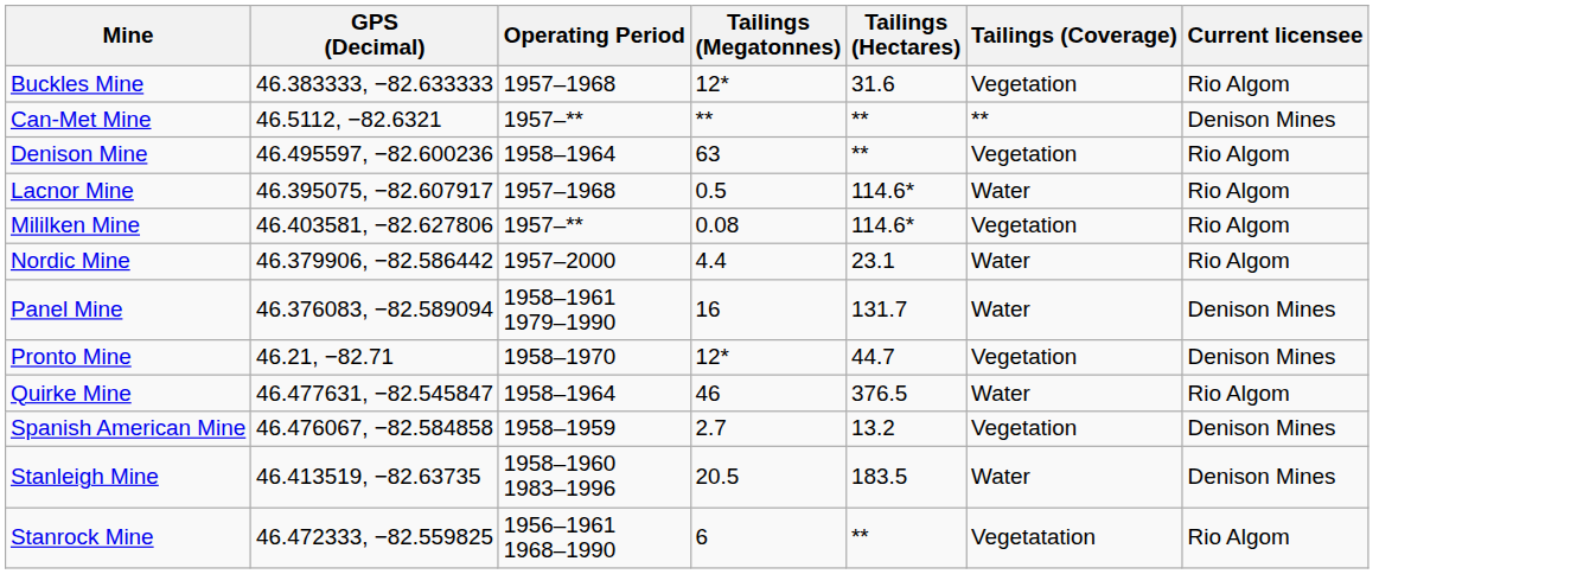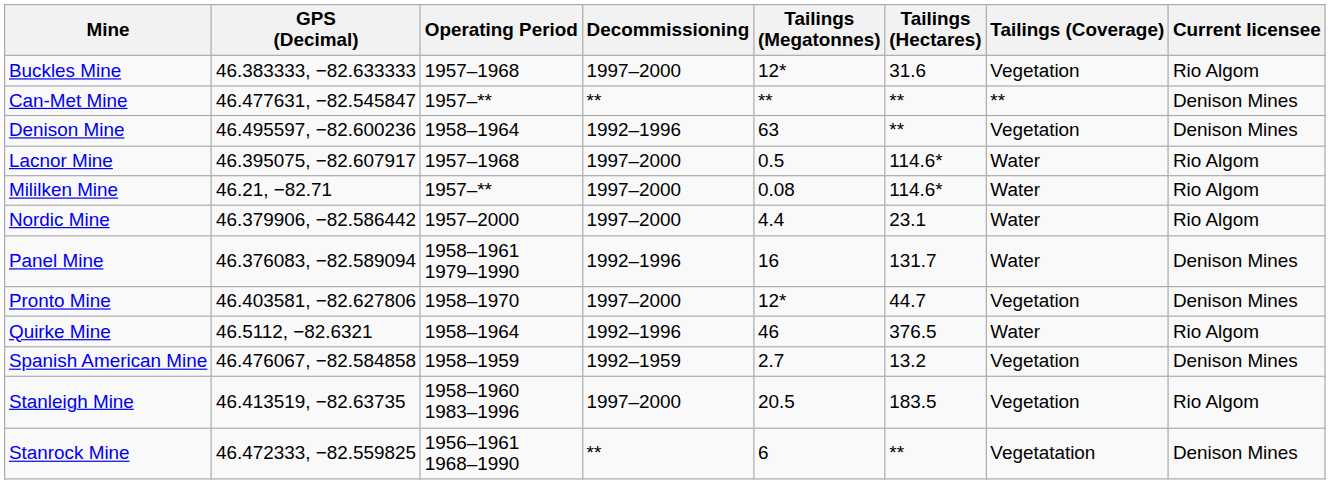+ column: Decommissioning | 1997–2000 | ** | 1992–1996 | 1997–2000 | 1997–2000 | 1997–2000 | 1992–1996 | 1997–2000 | 1992–1996 | 1992–1959 | 1997–2000 | **
Can-Met Mine | GPS (Decimal): 46.5112, −82.6321 -> 46.477631, −82.545847
Denison Mine | Current licensee: Rio Algom -> Denison Mines
Mililken Mine | GPS (Decimal): 46.403581, −82.627806 -> 46.21, −82.71
Mililken Mine | Tailings (Coverage): Vegetation -> Water
Pronto Mine | GPS (Decimal): 46.21, −82.71 -> 46.403581, −82.627806
Quirke Mine | GPS (Decimal): 46.477631, −82.545847 -> 46.5112, −82.6321
Stanleigh Mine | Tailings (Coverage): Water -> Vegetation
Stanleigh Mine | Current licensee: Denison Mines -> Rio Algom
Stanrock Mine | Current licensee: Rio Algom -> Denison Mines
